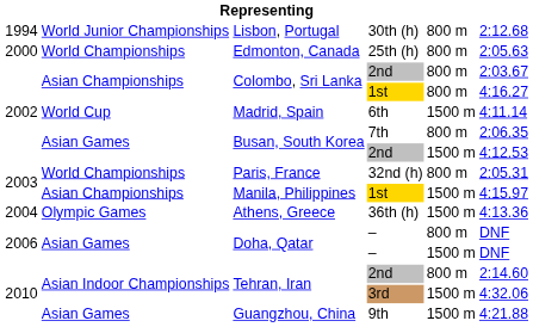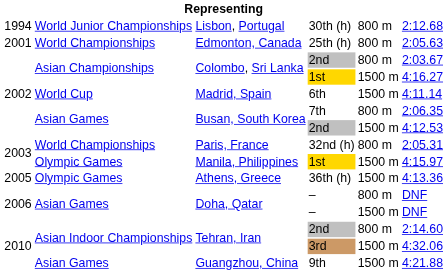Edmonton, Canada | column 1: 2000 -> 2001
Colombo, Sri Lanka / 1st | column 5: 800 m -> 1500 m
Manila, Philippines | column 2: Asian Championships -> Olympic Games
Athens, Greece | column 1: 2004 -> 2005
